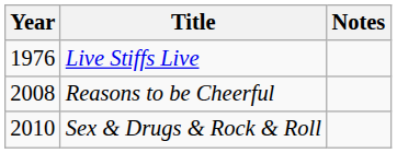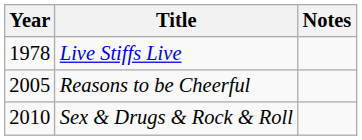Live Stiffs Live | Year: 1976 -> 1978
Reasons to be Cheerful | Year: 2008 -> 2005
